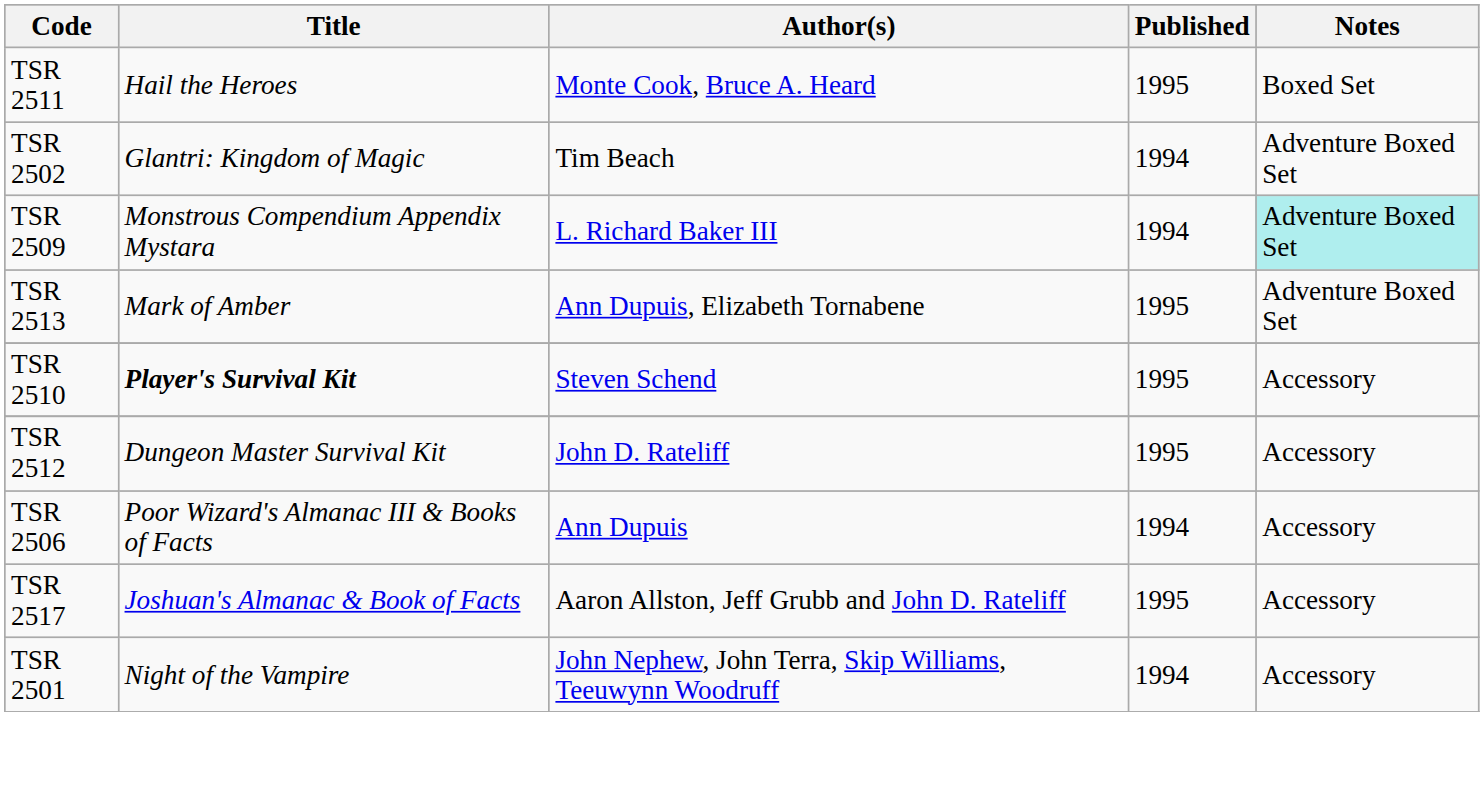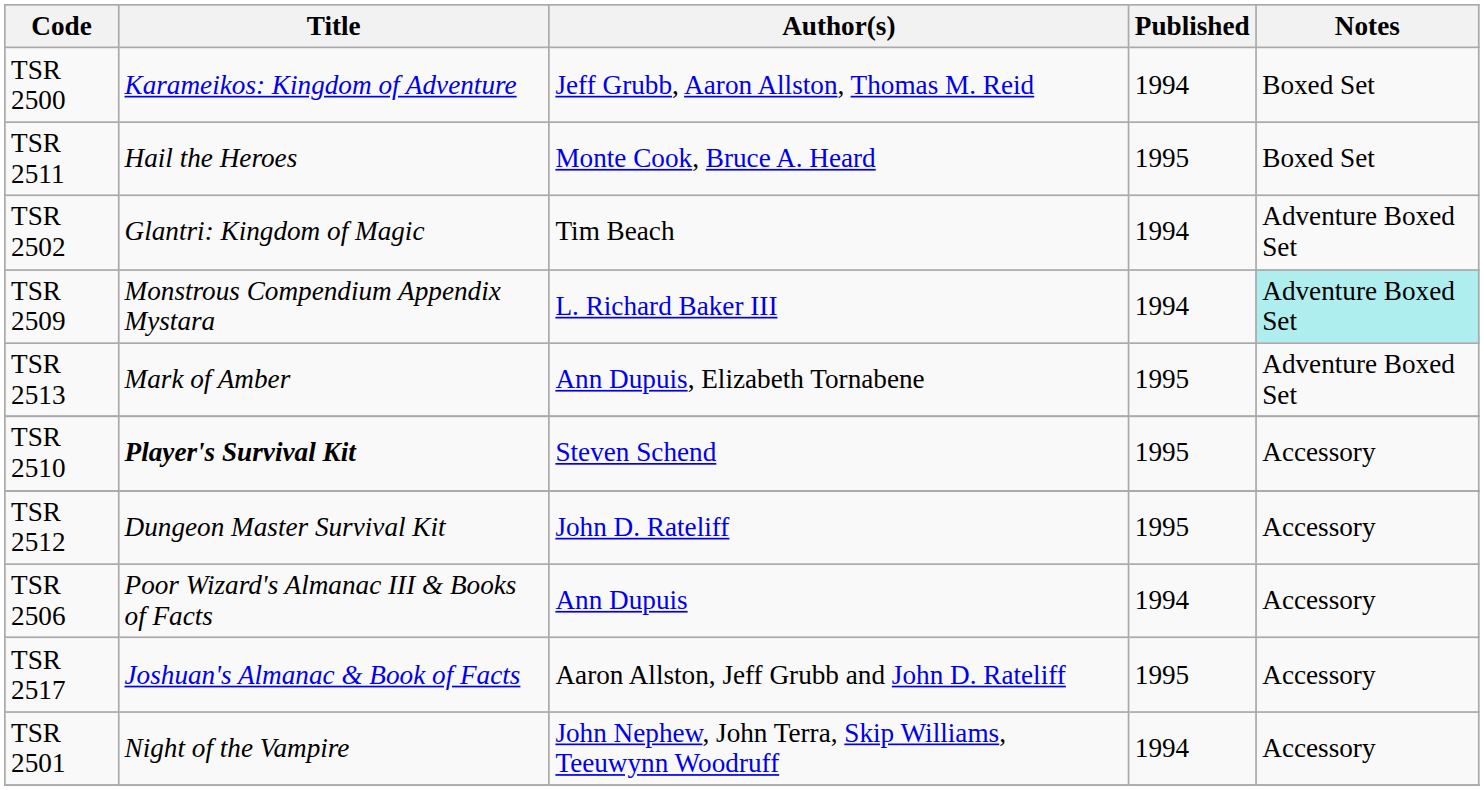+ row: TSR 2500 | Karameikos: Kingdom of Adventure | Jeff Grubb, Aaron Allston, Thomas M. Reid | 1994 | Boxed Set
